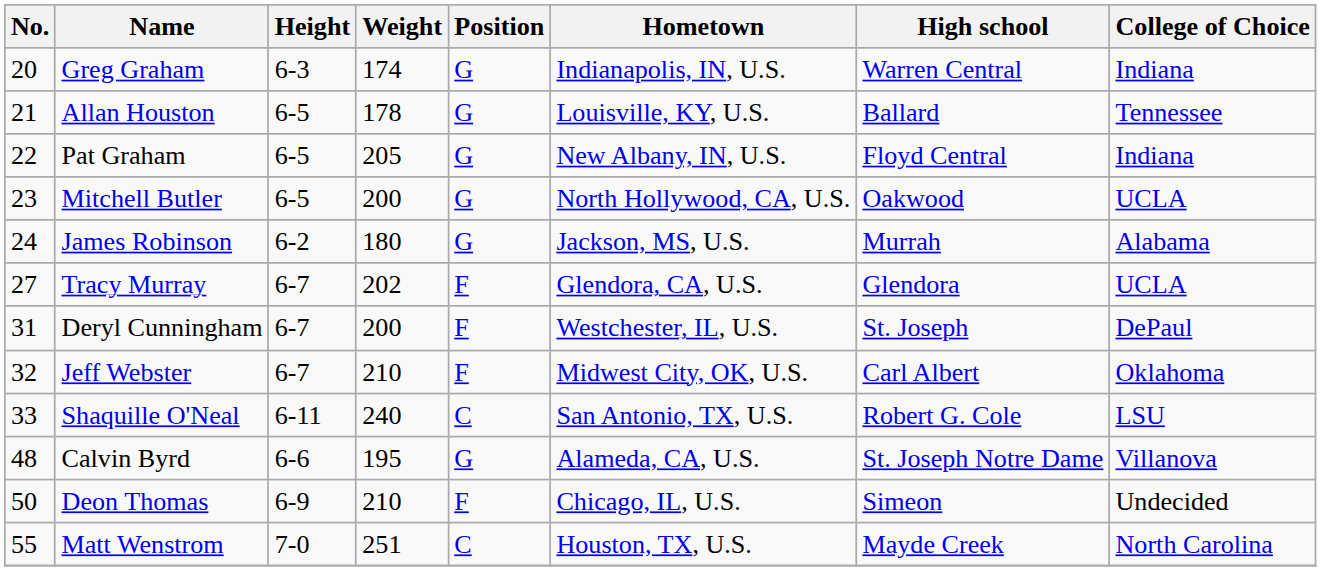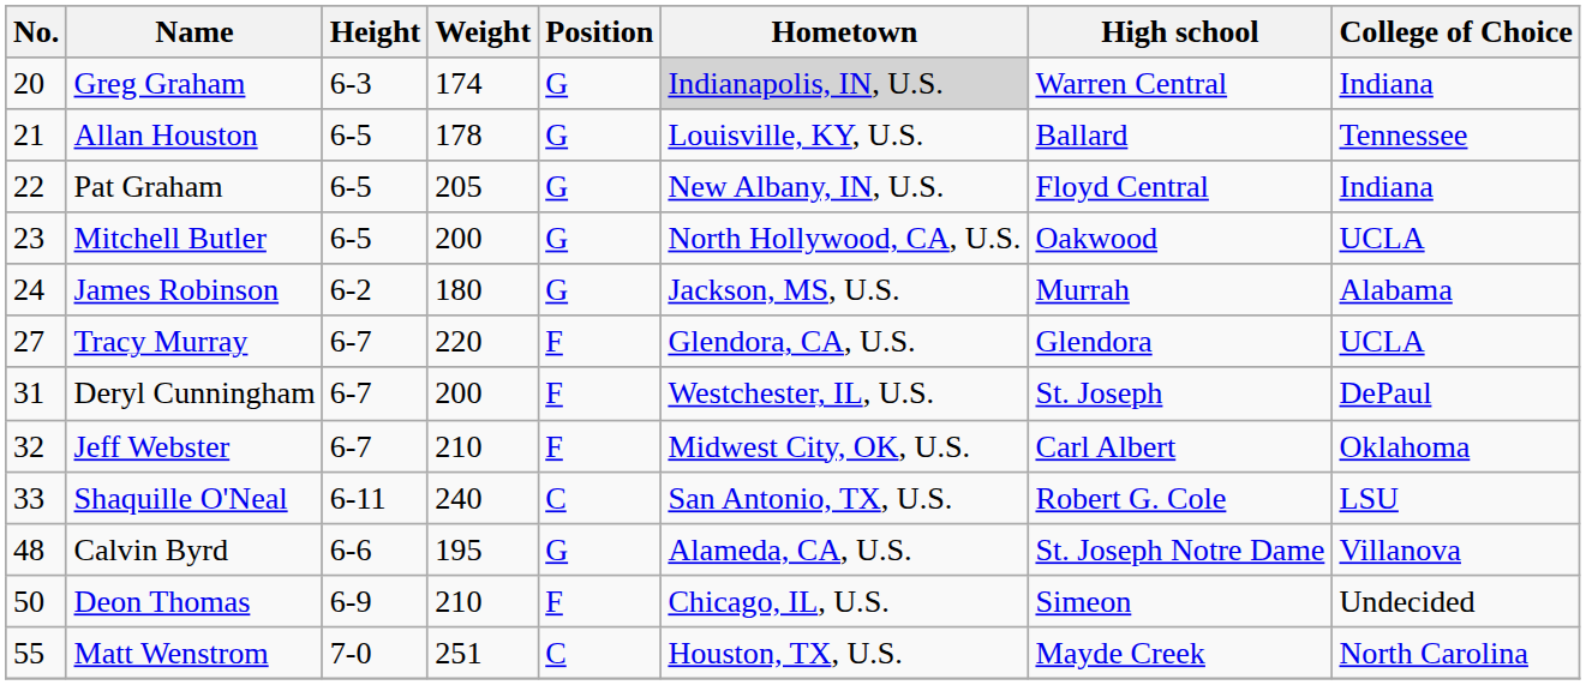Greg Graham | Hometown: no background -> lightgrey background
Tracy Murray | Weight: 202 -> 220
